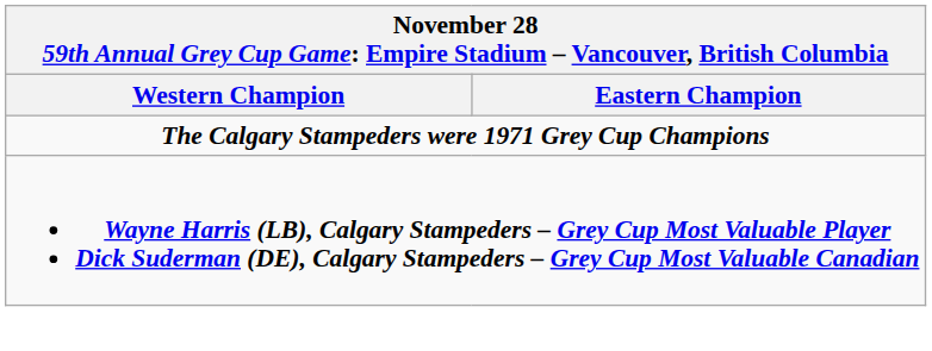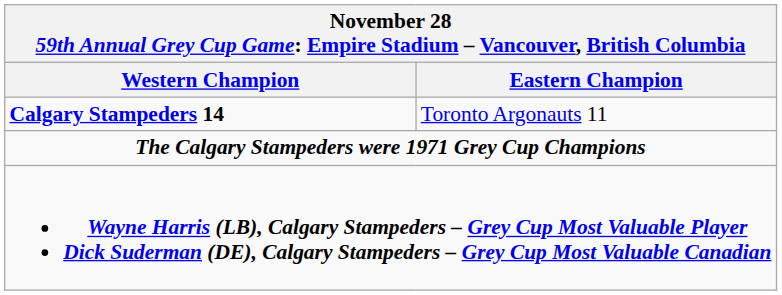+ row: Calgary Stampeders 14 | Toronto Argonauts 11
